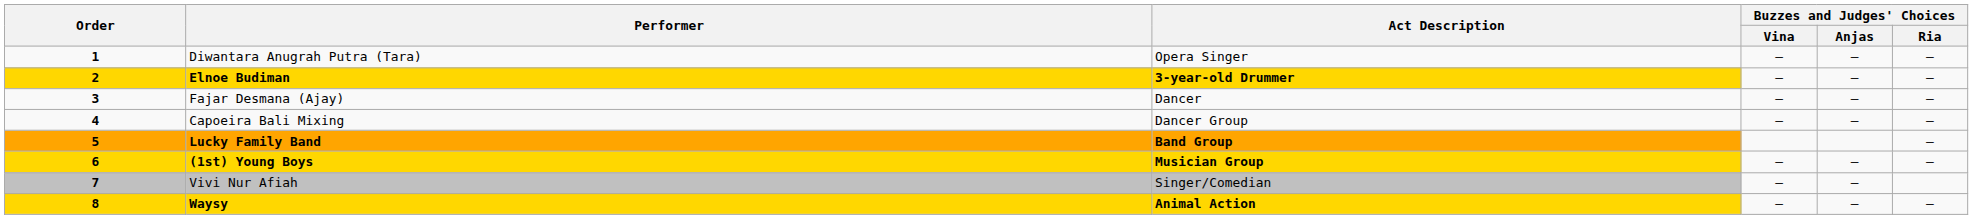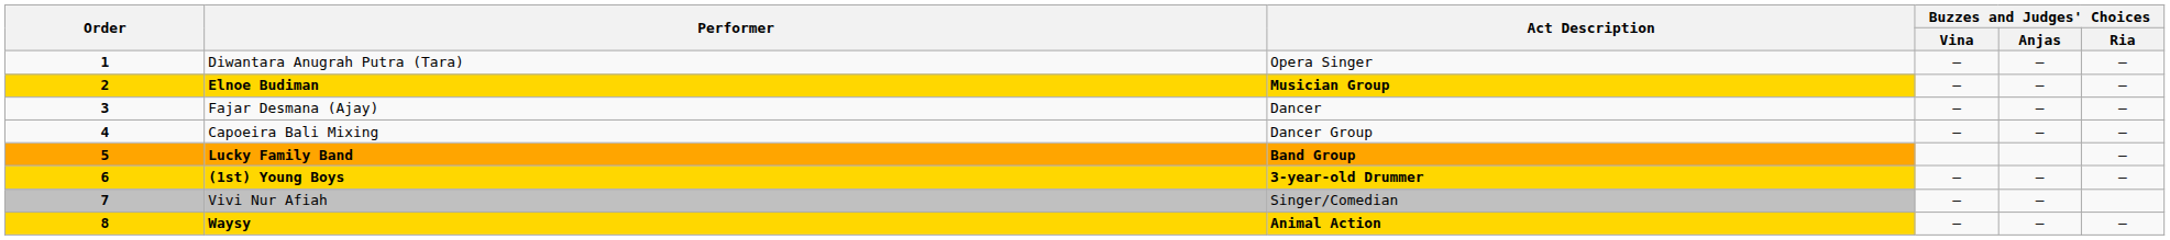Elnoe Budiman | Act Description: 3-year-old Drummer -> Musician Group
(1st) Young Boys | Act Description: Musician Group -> 3-year-old Drummer
